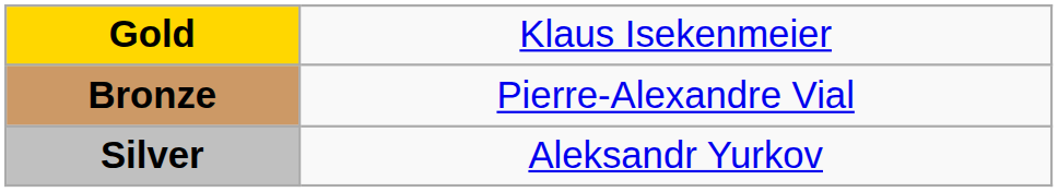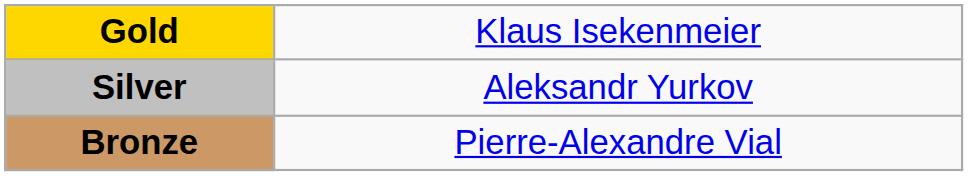rows swapped: Silver <-> Bronze
